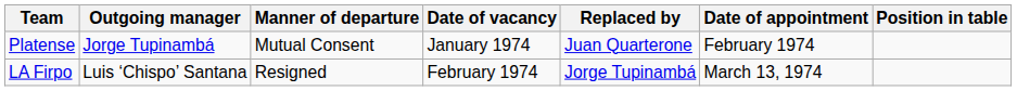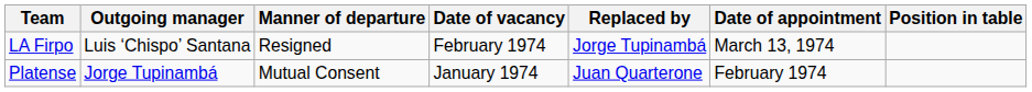rows swapped: Platense <-> LA Firpo
